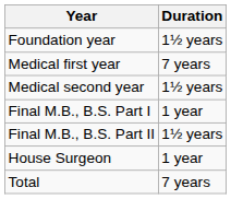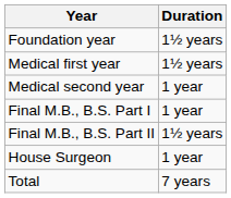Medical first year | Duration: 7 years -> 1½ years
Medical second year | Duration: 1½ years -> 1 year
